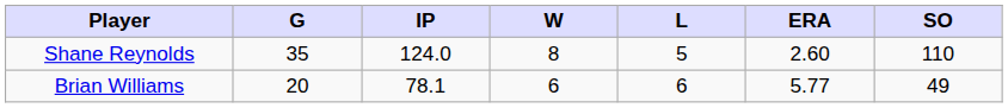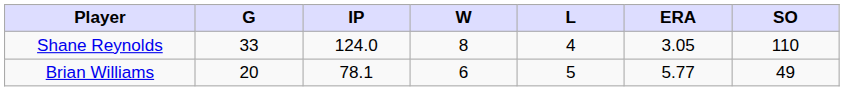Shane Reynolds | G: 35 -> 33
Shane Reynolds | L: 5 -> 4
Shane Reynolds | ERA: 2.60 -> 3.05
Brian Williams | L: 6 -> 5
